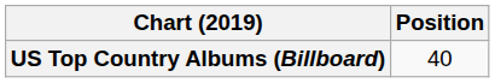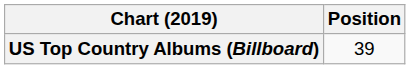US Top Country Albums (Billboard) | Position: 40 -> 39
